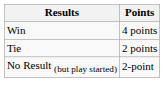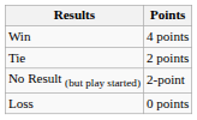+ row: Loss | 0 points
